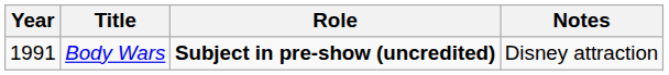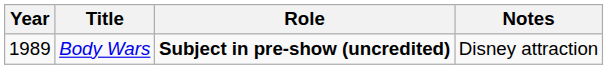Body Wars | Year: 1991 -> 1989
